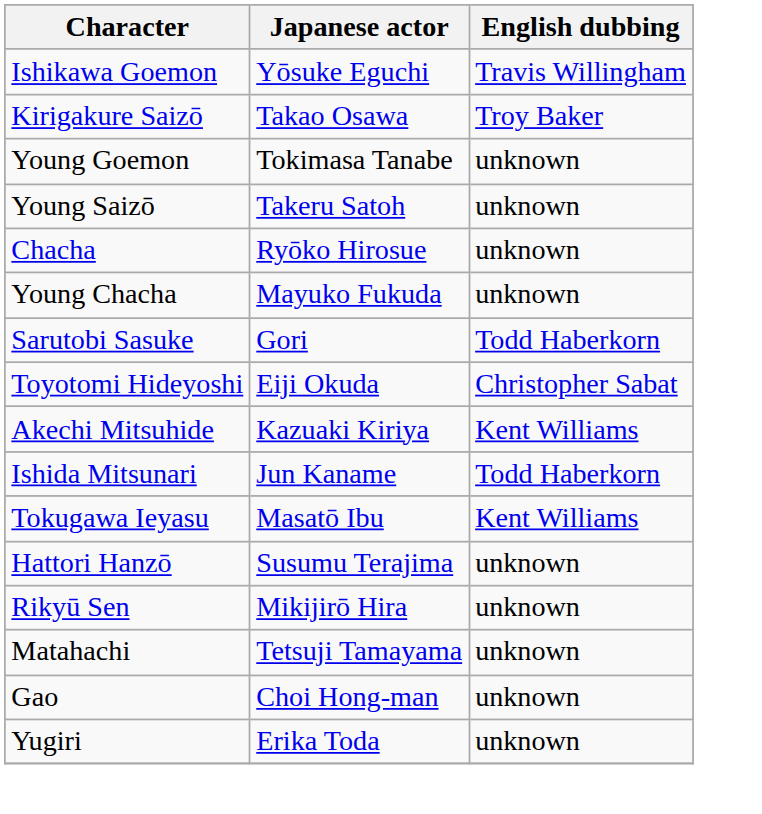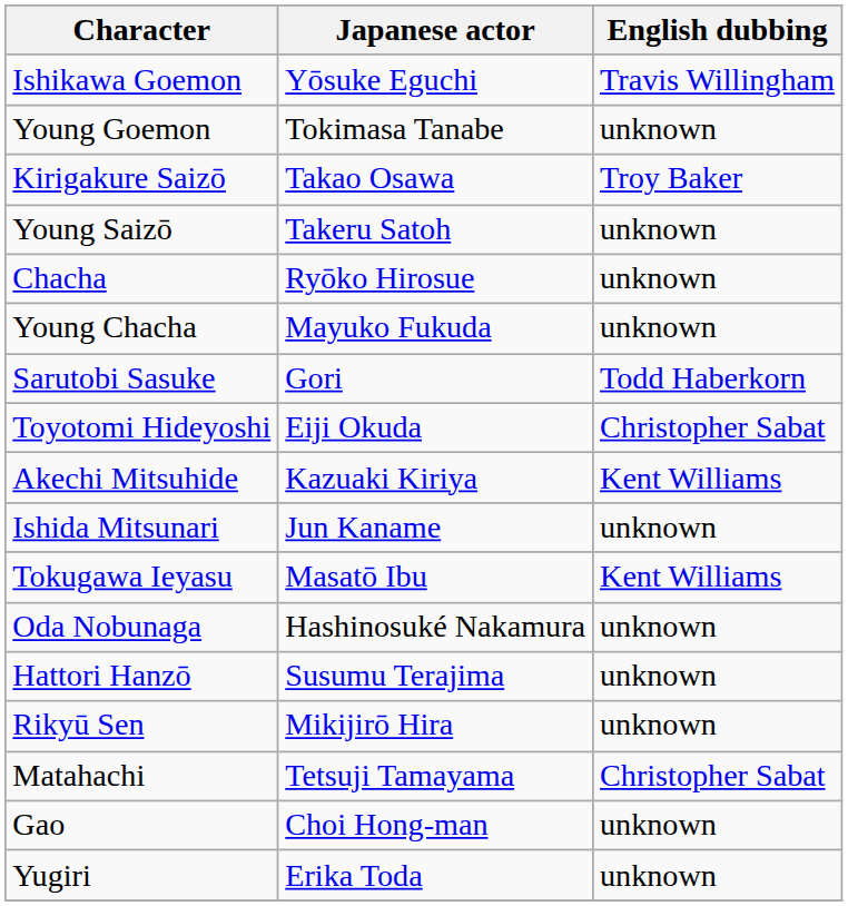rows swapped: Young Goemon <-> Kirigakure Saizō
Ishida Mitsunari | English dubbing: Todd Haberkorn -> unknown
+ row: Oda Nobunaga | Hashinosuké Nakamura | unknown
Matahachi | English dubbing: unknown -> Christopher Sabat
